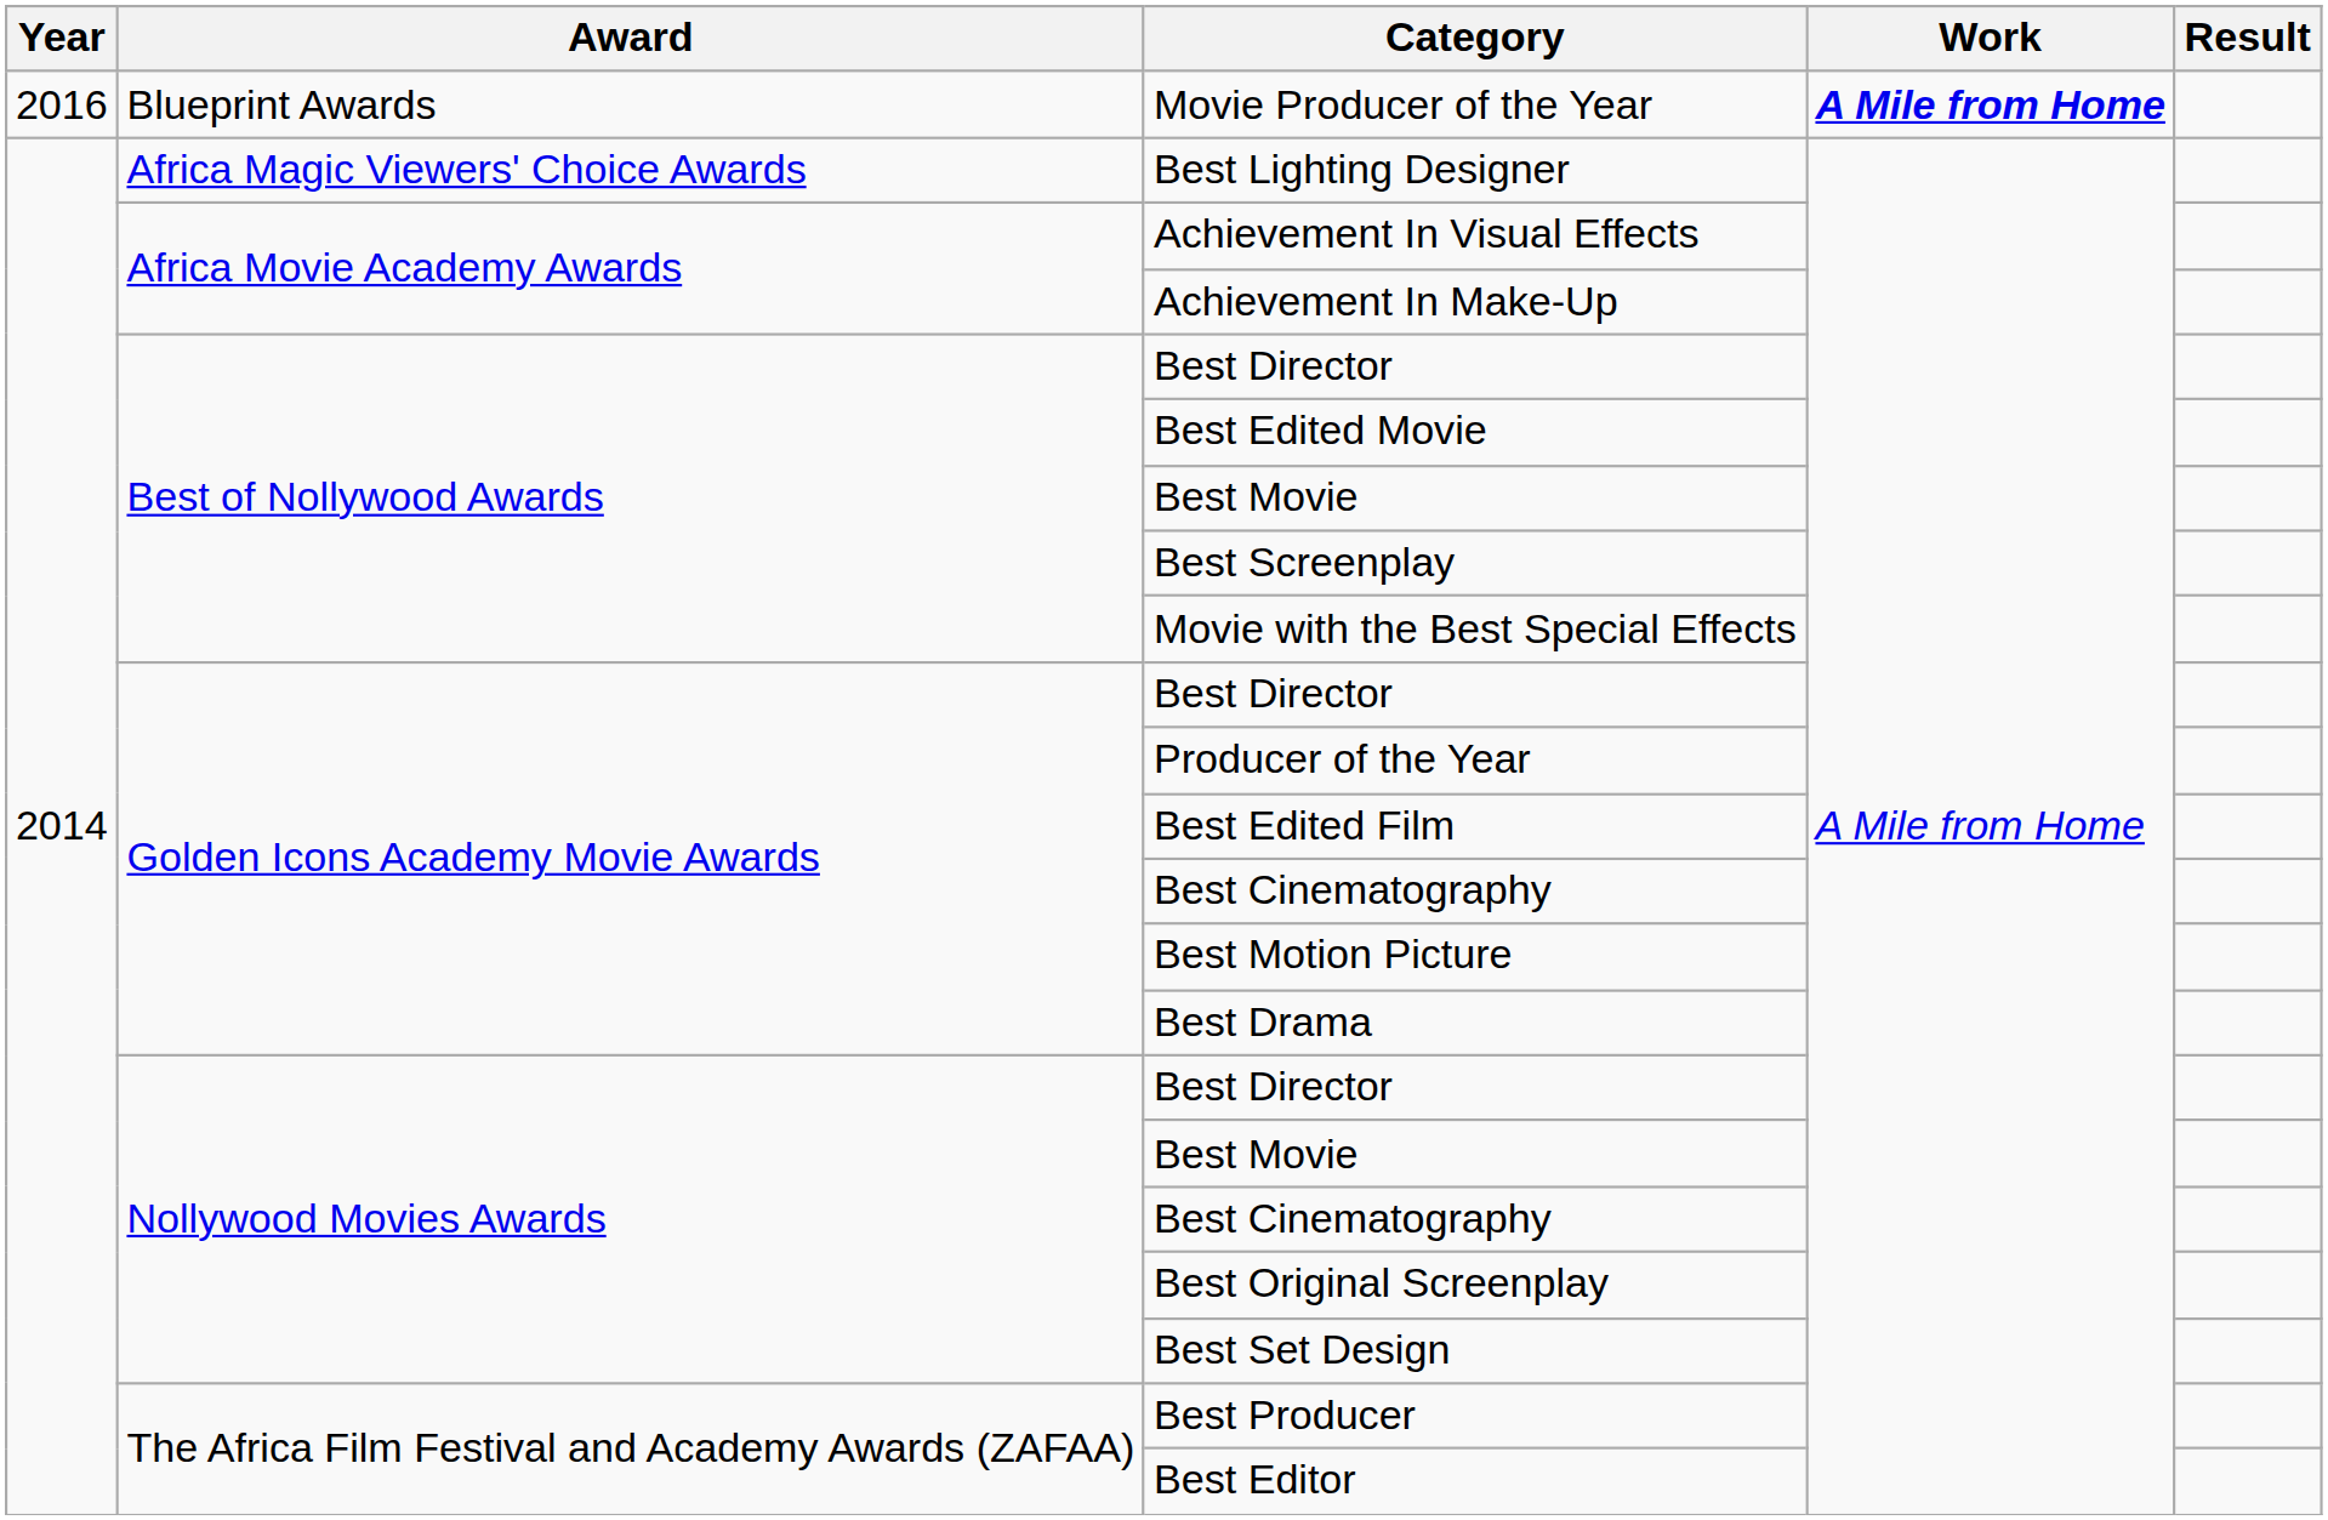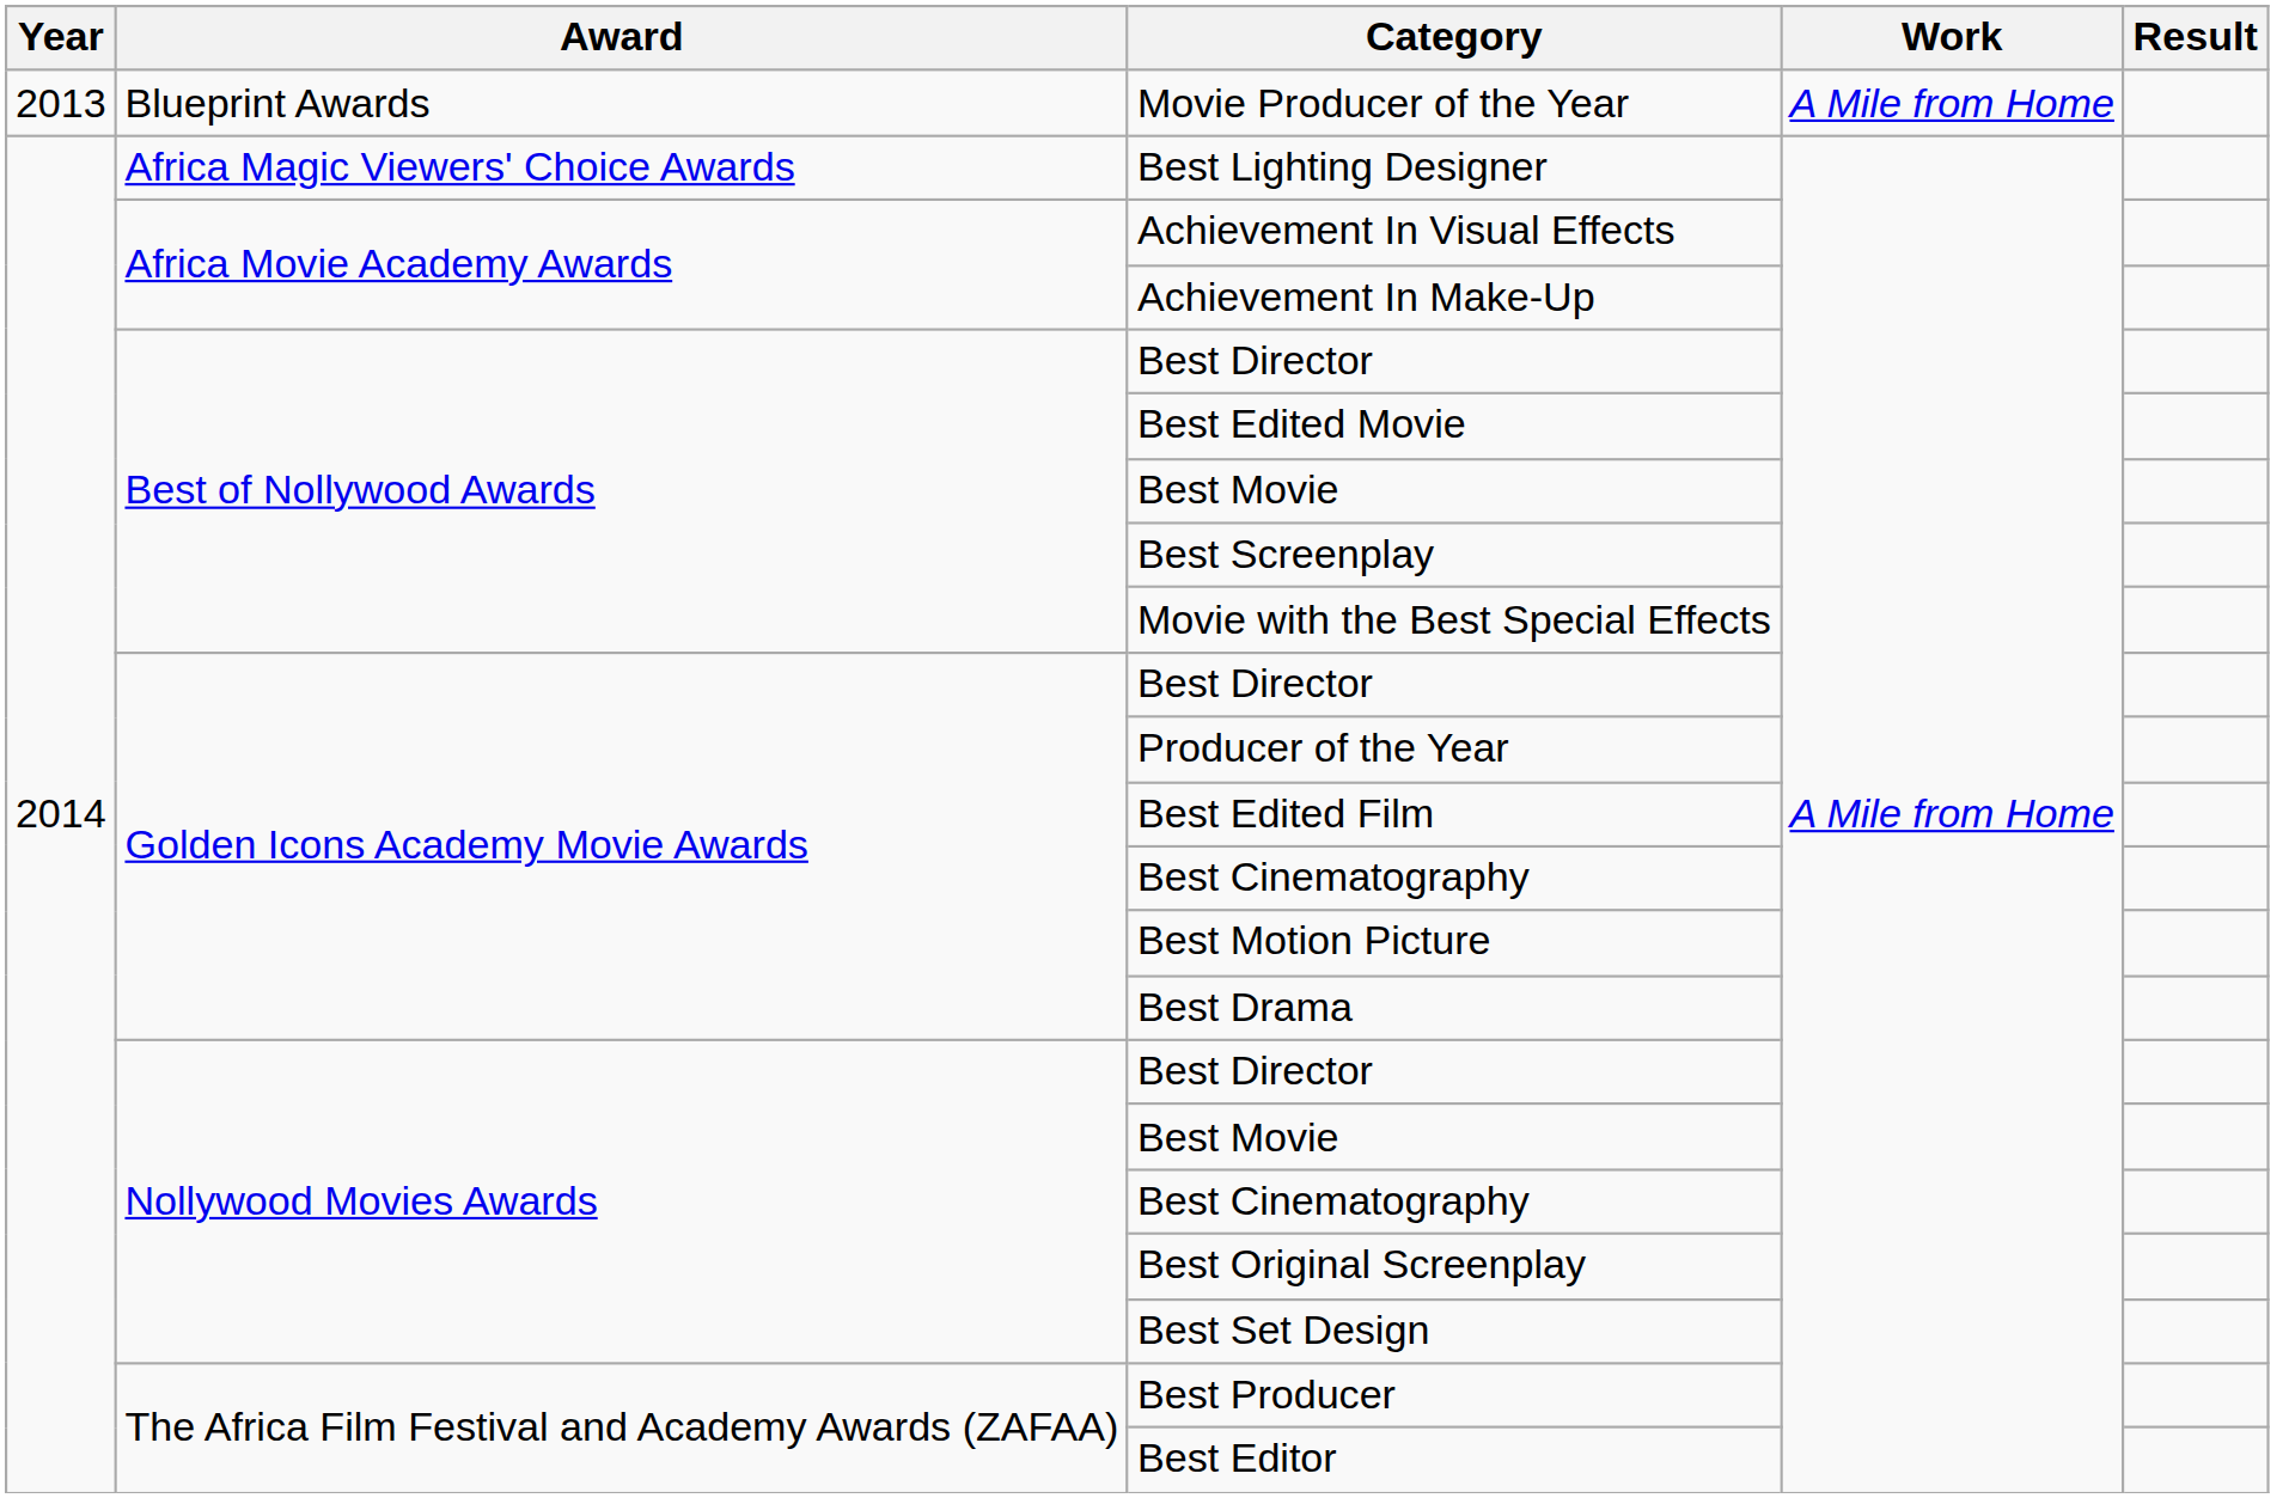Movie Producer of the Year | Year: 2016 -> 2013
Movie Producer of the Year | Work: bold -> normal
